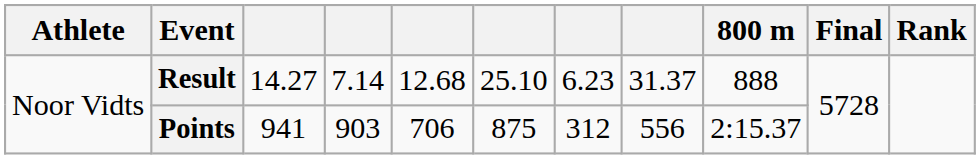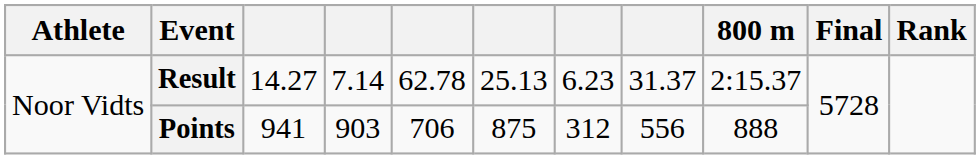Result | column 5: 12.68 -> 62.78
Result | column 6: 25.10 -> 25.13
Result | 800 m: 888 -> 2:15.37
Points | 800 m: 2:15.37 -> 888
